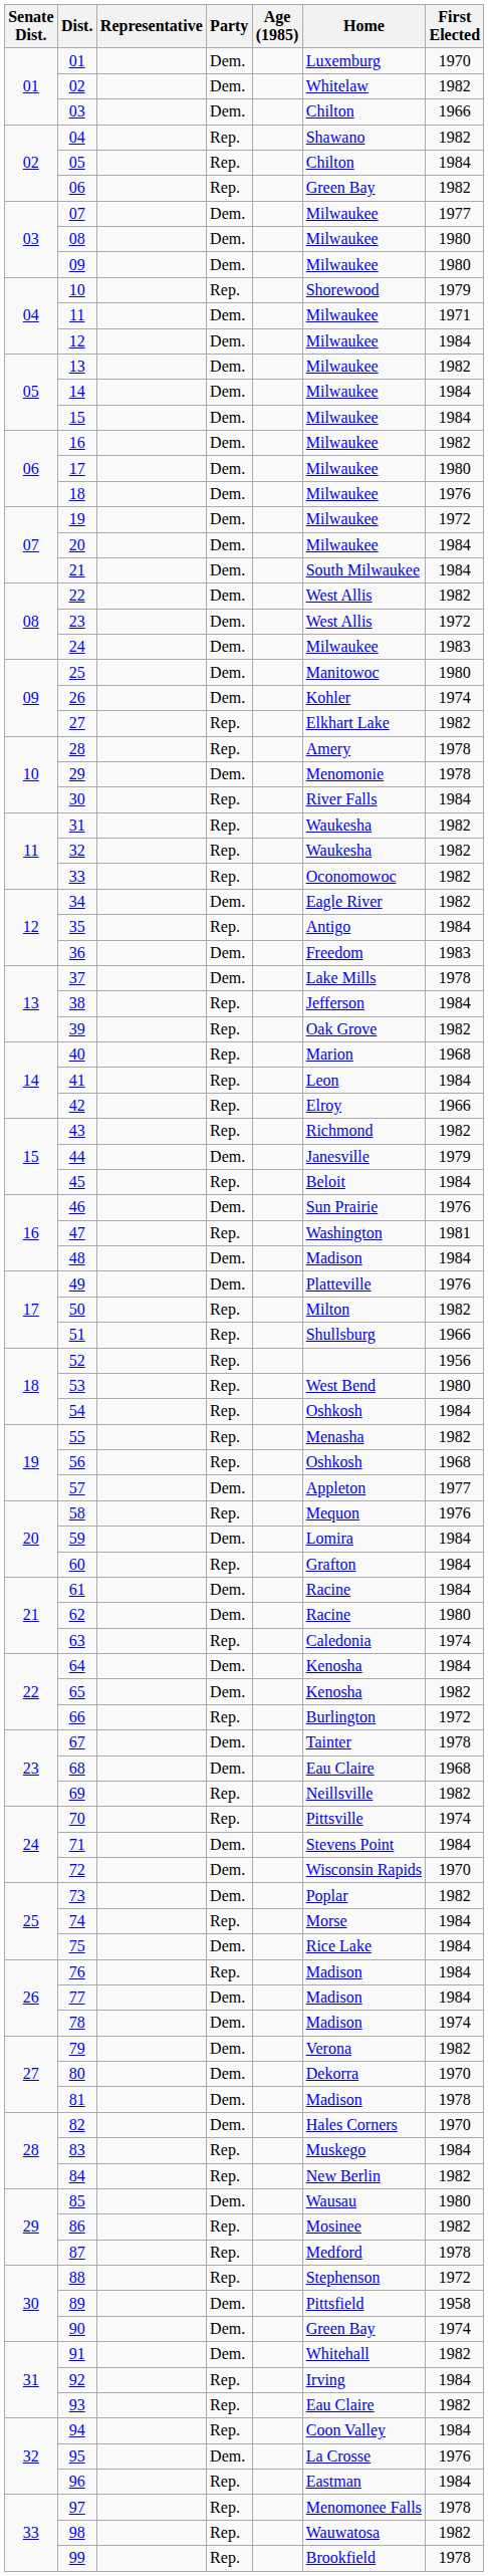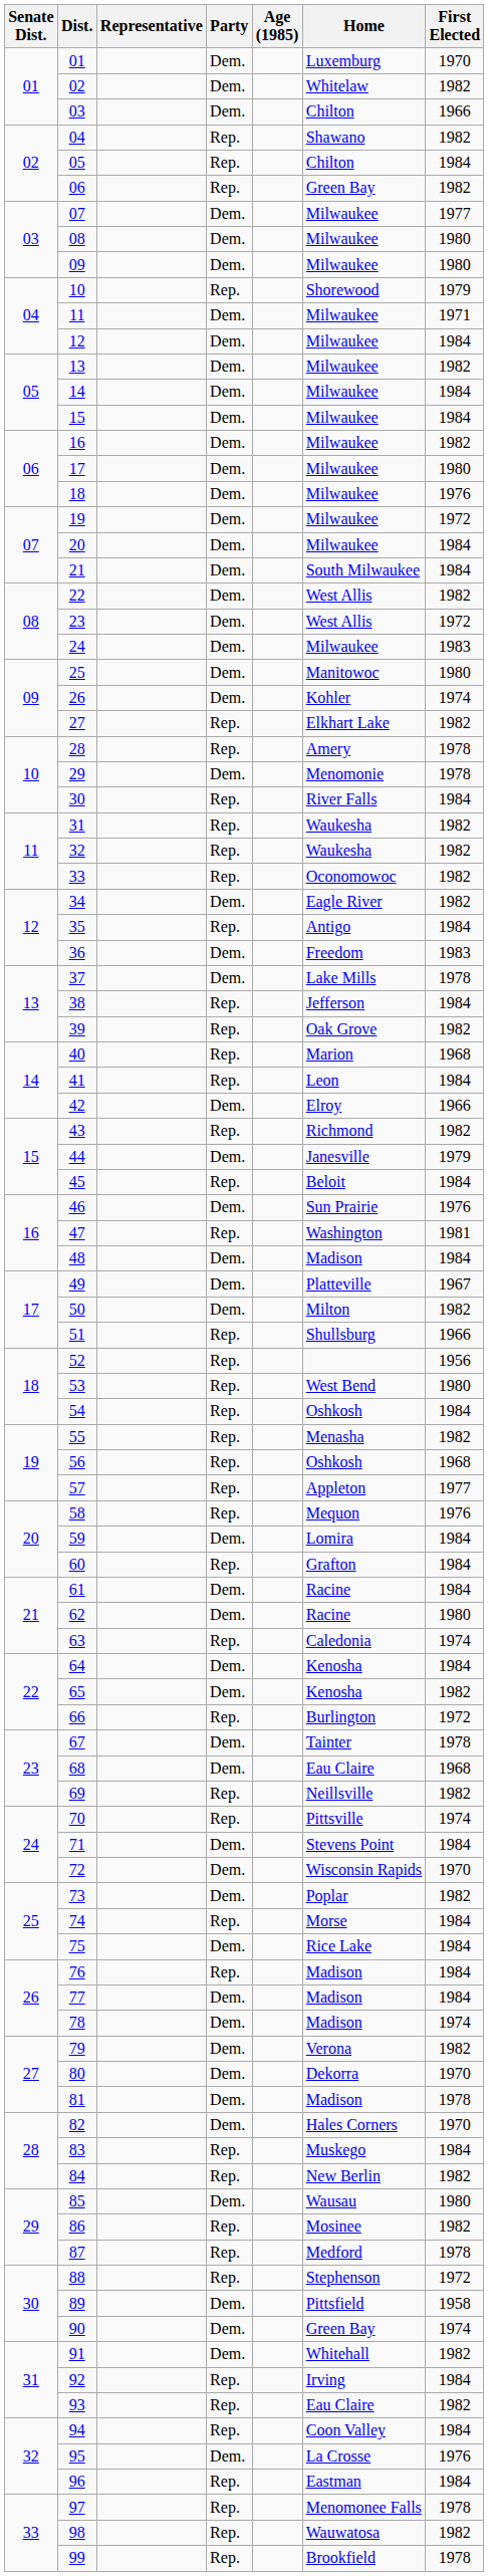42 | Party: Rep. -> Dem.
49 | First Elected: 1976 -> 1967
50 | Party: Rep. -> Dem.
57 | Party: Dem. -> Rep.
